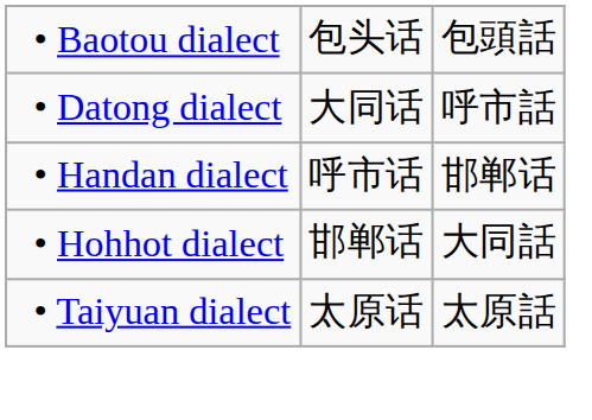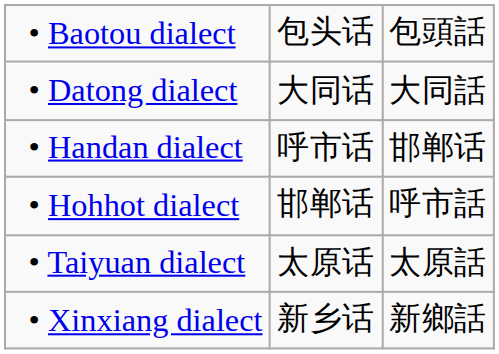• Datong dialect | column 3: 呼市話 -> 大同話
• Hohhot dialect | column 3: 大同話 -> 呼市話
+ row: • Xinxiang dialect | 新乡话 | 新鄉話
